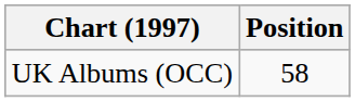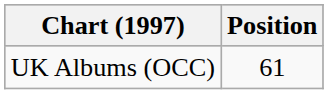UK Albums (OCC) | Position: 58 -> 61
